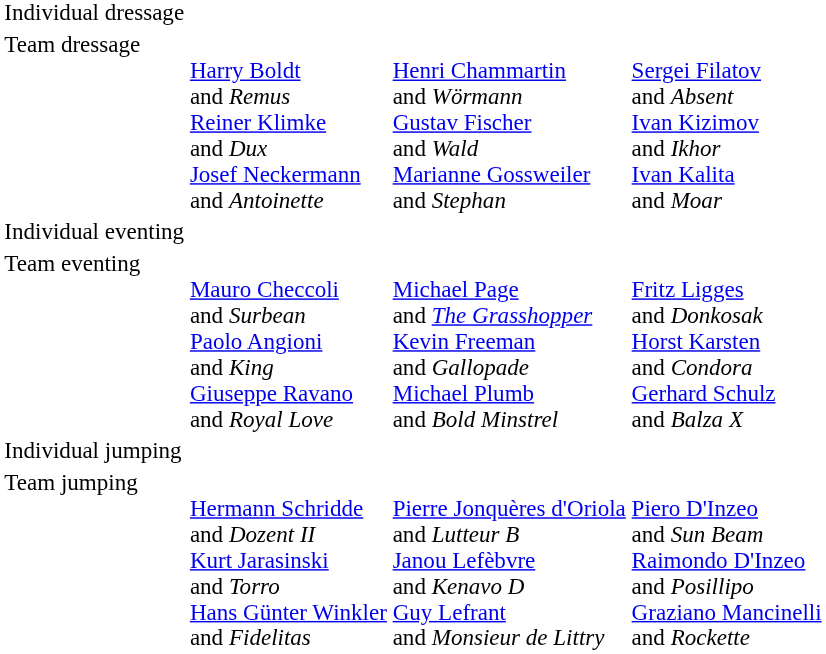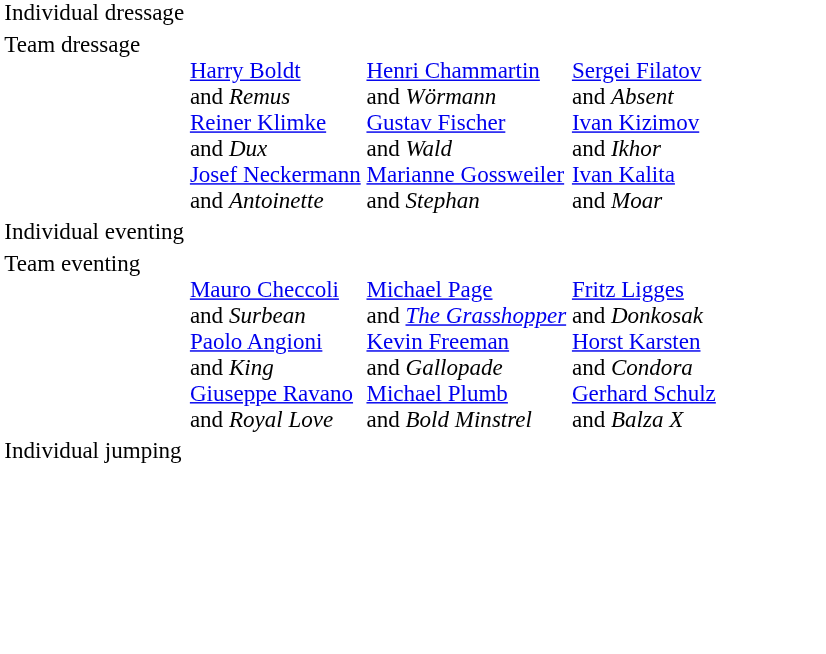- row: Team jumping | Hermann Schridde and Dozent II Kurt Jarasinski and Torro Hans Günter Winkler and Fidelitas | Pierre Jonquères d'Oriola and Lutteur B Janou Lefèbvre and Kenavo D Guy Lefrant and Monsieur de Littry | Piero D'Inzeo and Sun Beam Raimondo D'Inzeo and Posillipo Graziano Mancinelli and Rockette
